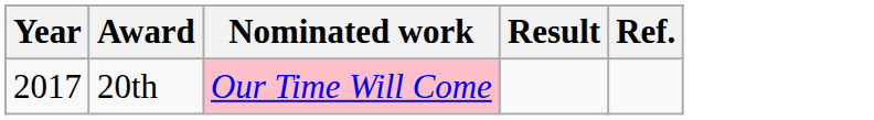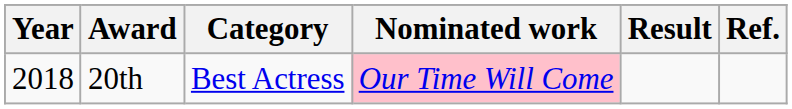+ column: Category | Best Actress
20th | Year: 2017 -> 2018
